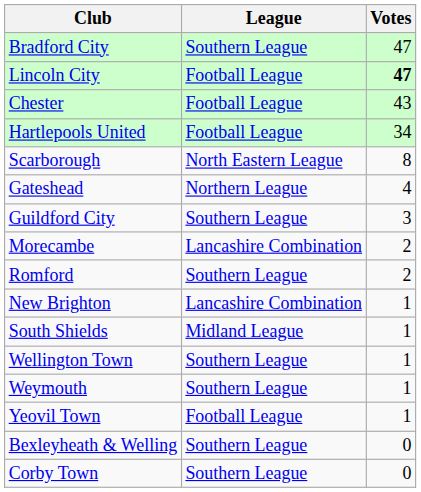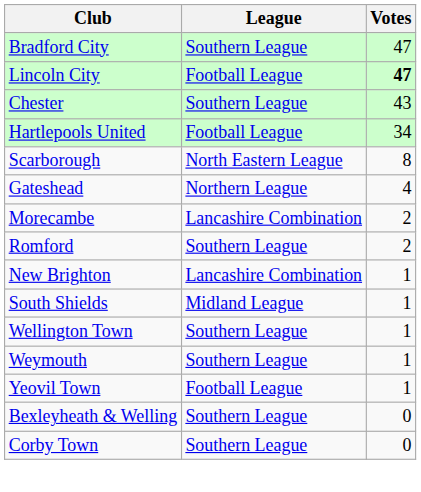Chester | League: Football League -> Southern League
- row: Guildford City | Southern League | 3
